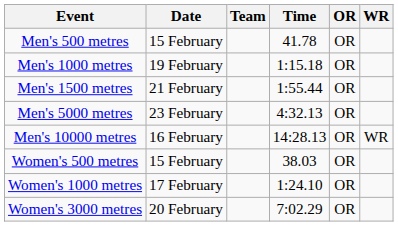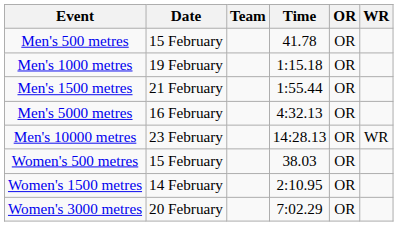Men's 5000 metres | Date: 23 February -> 16 February
Men's 10000 metres | Date: 16 February -> 23 February
- row: Women's 1000 metres | 17 February | 1:24.10 | OR
+ row: Women's 1500 metres | 14 February | 2:10.95 | OR
